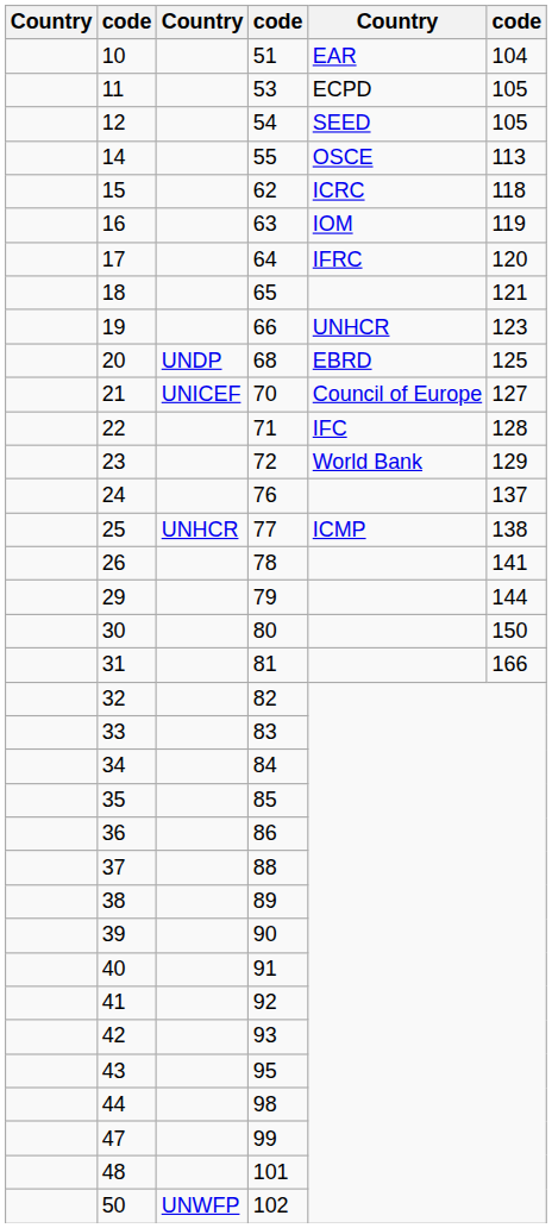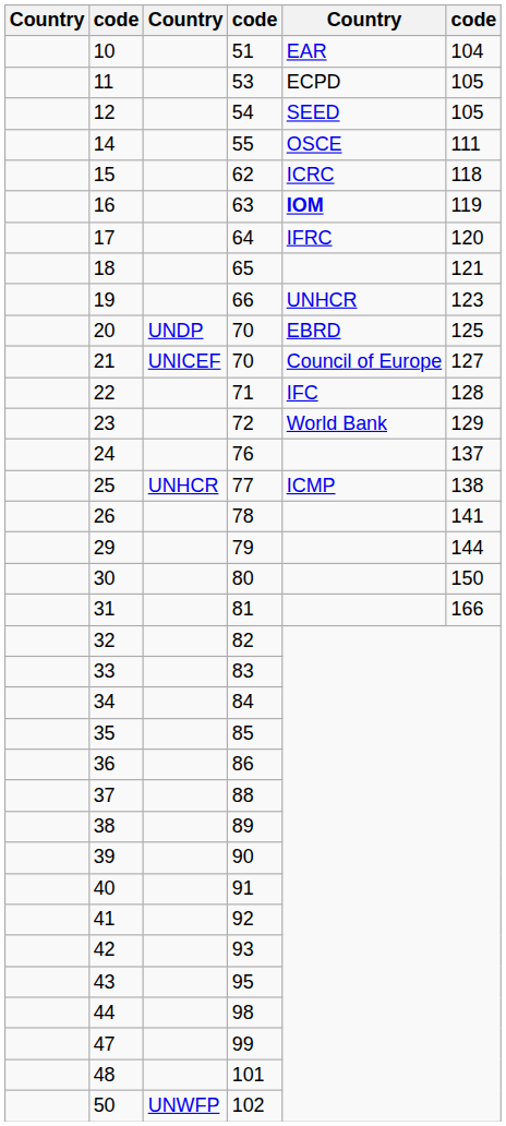14 | column 6: 113 -> 111
16 | column 5: normal -> bold
20 | column 4: 68 -> 70
